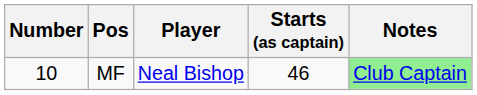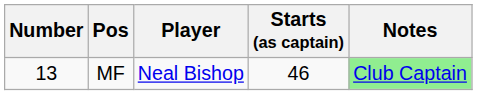MF | Number: 10 -> 13
